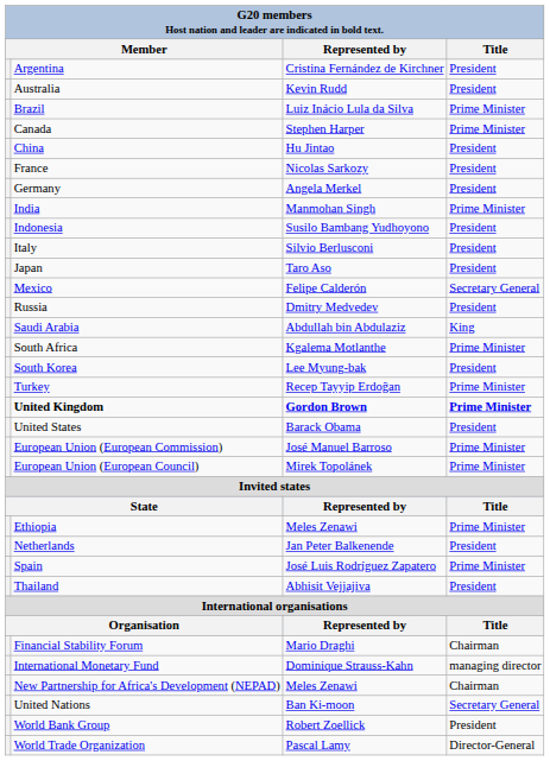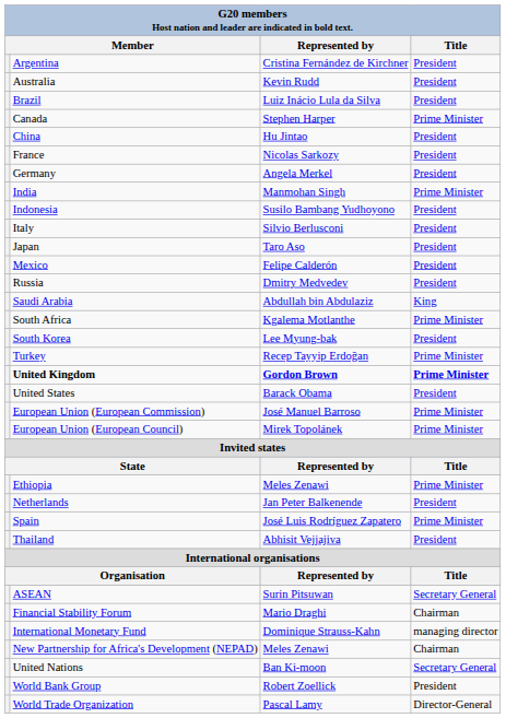Brazil | Title: Prime Minister -> President
Mexico | Title: Secretary General -> President
+ row: ASEAN | Surin Pitsuwan | Secretary General
